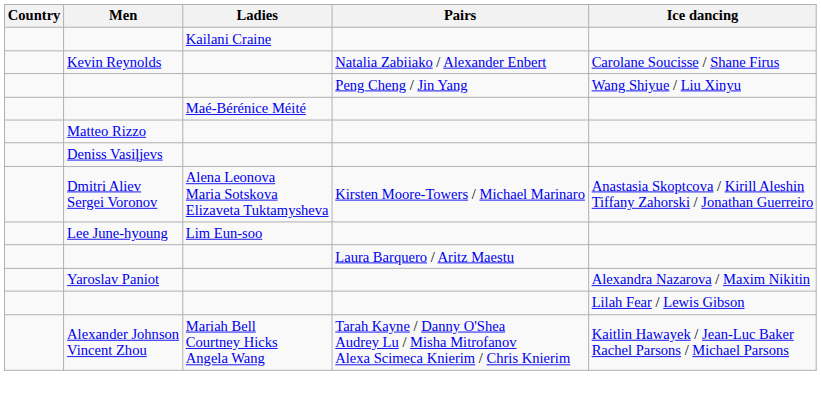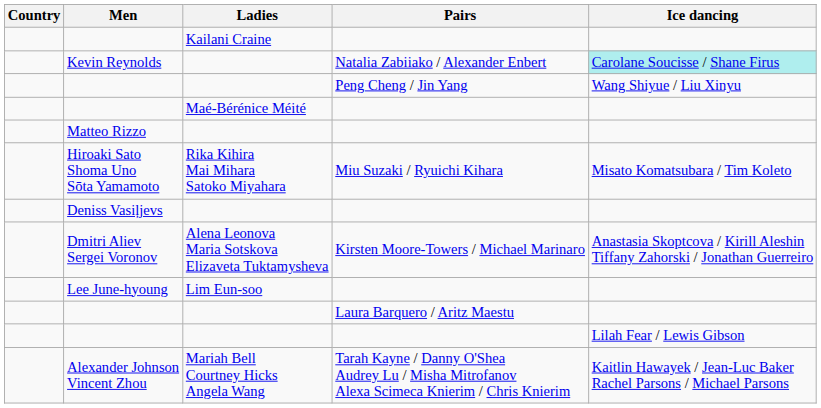Kevin Reynolds | Ice dancing: no background -> paleturquoise background
+ row: Hiroaki Sato Shoma Uno Sōta Yamamoto | Rika Kihira Mai Mihara Satoko Miyahara | Miu Suzaki / Ryuichi Kihara | Misato Komatsubara / Tim Koleto
- row: Yaroslav Paniot | Alexandra Nazarova / Maxim Nikitin
